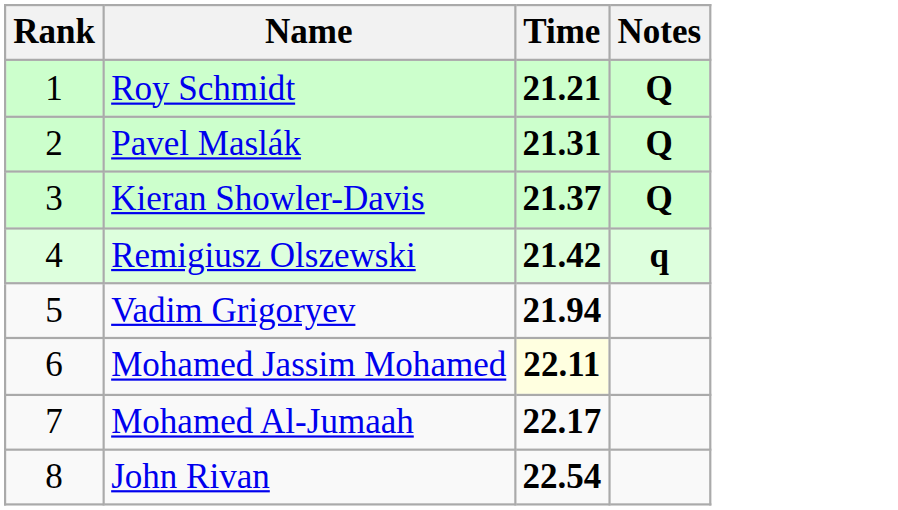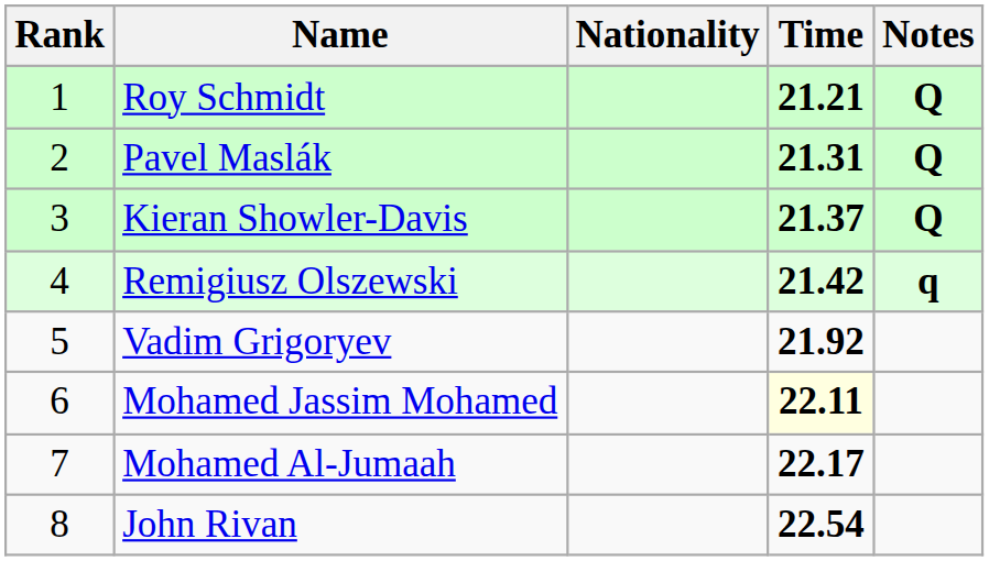+ column: Nationality
Vadim Grigoryev | Time: 21.94 -> 21.92
